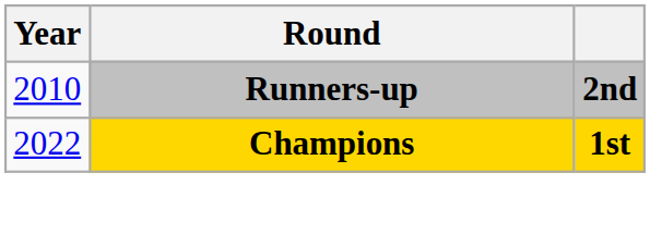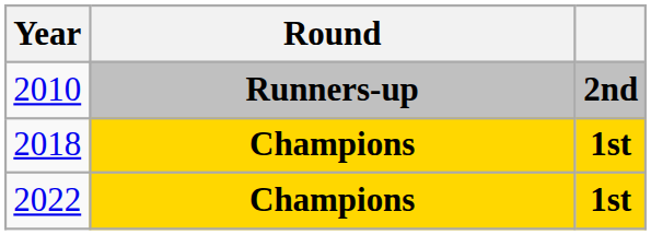+ row: 2018 | Champions | 1st
